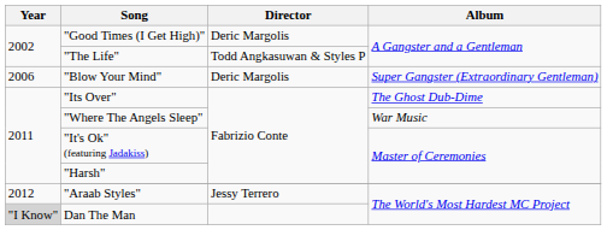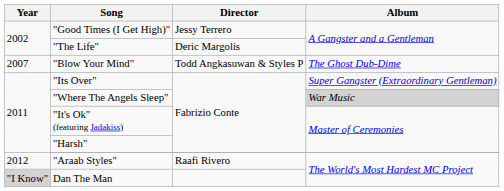"Good Times (I Get High)" | Director: Deric Margolis -> Jessy Terrero
"The Life" | Director: Todd Angkasuwan & Styles P -> Deric Margolis
"Blow Your Mind" | Year: 2006 -> 2007
"Blow Your Mind" | Director: Deric Margolis -> Todd Angkasuwan & Styles P
"Blow Your Mind" | Album: Super Gangster (Extraordinary Gentleman) -> The Ghost Dub-Dime
"Its Over" | Album: The Ghost Dub-Dime -> Super Gangster (Extraordinary Gentleman)
"Where The Angels Sleep" | Album: no background -> lightgrey background
"Araab Styles" | Director: Jessy Terrero -> Raafi Rivero
